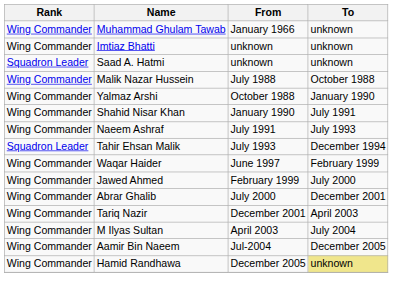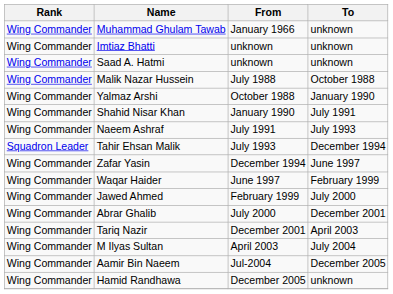Saad A. Hatmi | Rank: Squadron Leader -> Wing Commander
+ row: Wing Commander | Zafar Yasin | December 1994 | June 1997
Hamid Randhawa | To: khaki background -> no background
